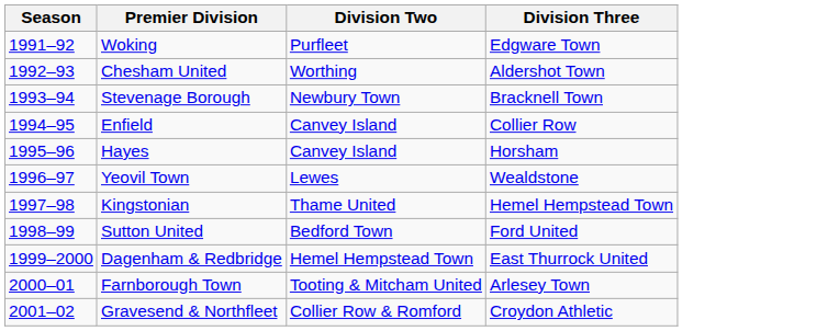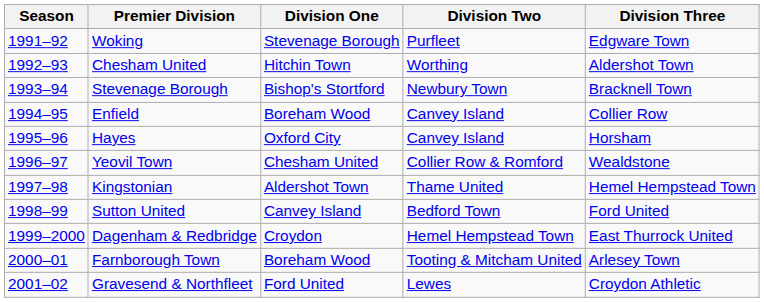+ column: Division One | Stevenage Borough | Hitchin Town | Bishop's Stortford | Boreham Wood | Oxford City | Chesham United | Aldershot Town | Canvey Island | Croydon | Boreham Wood | Ford United
Yeovil Town | Division Two: Lewes -> Collier Row & Romford
Gravesend & Northfleet | Division Two: Collier Row & Romford -> Lewes
